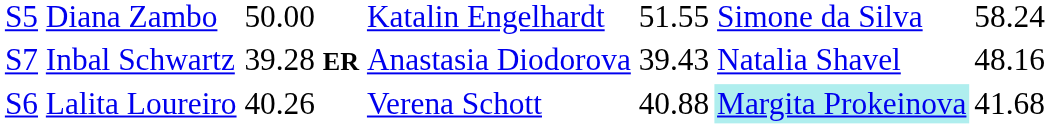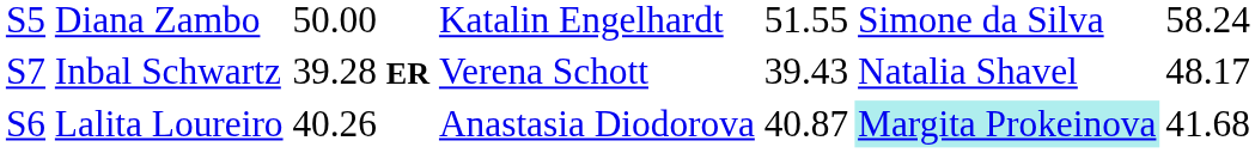Inbal Schwartz | column 4: Anastasia Diodorova -> Verena Schott
Inbal Schwartz | column 7: 48.16 -> 48.17
Lalita Loureiro | column 4: Verena Schott -> Anastasia Diodorova
Lalita Loureiro | column 5: 40.88 -> 40.87
